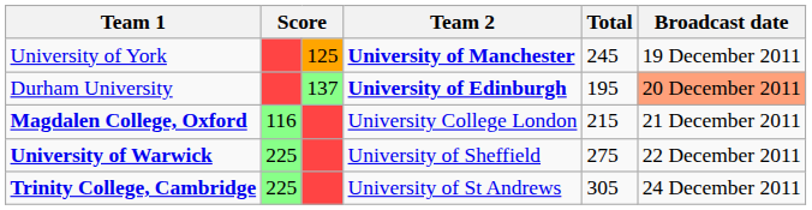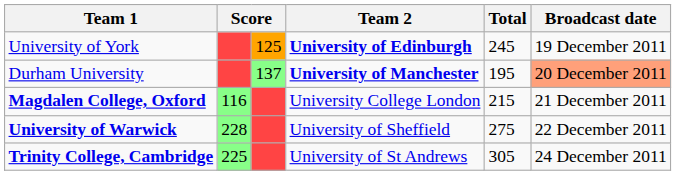University of York | Team 2: University of Manchester -> University of Edinburgh
Durham University | Team 2: University of Edinburgh -> University of Manchester
University of Warwick | column 2: 225 -> 228
